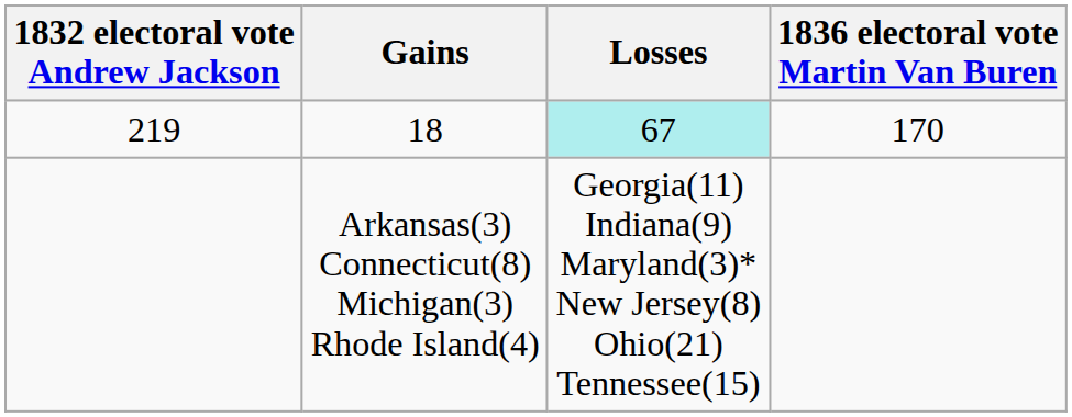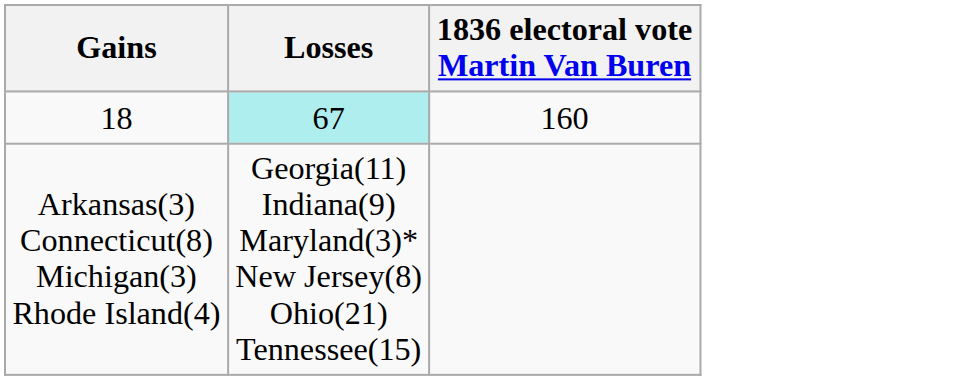- column: 1832 electoral vote Andrew Jackson | 219
18 | 1836 electoral vote Martin Van Buren: 170 -> 160
